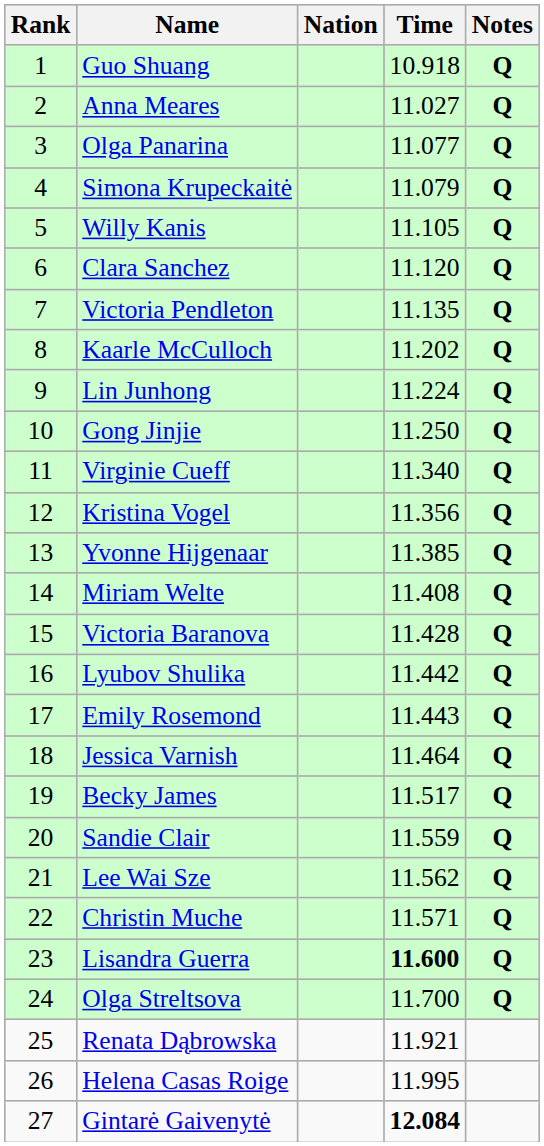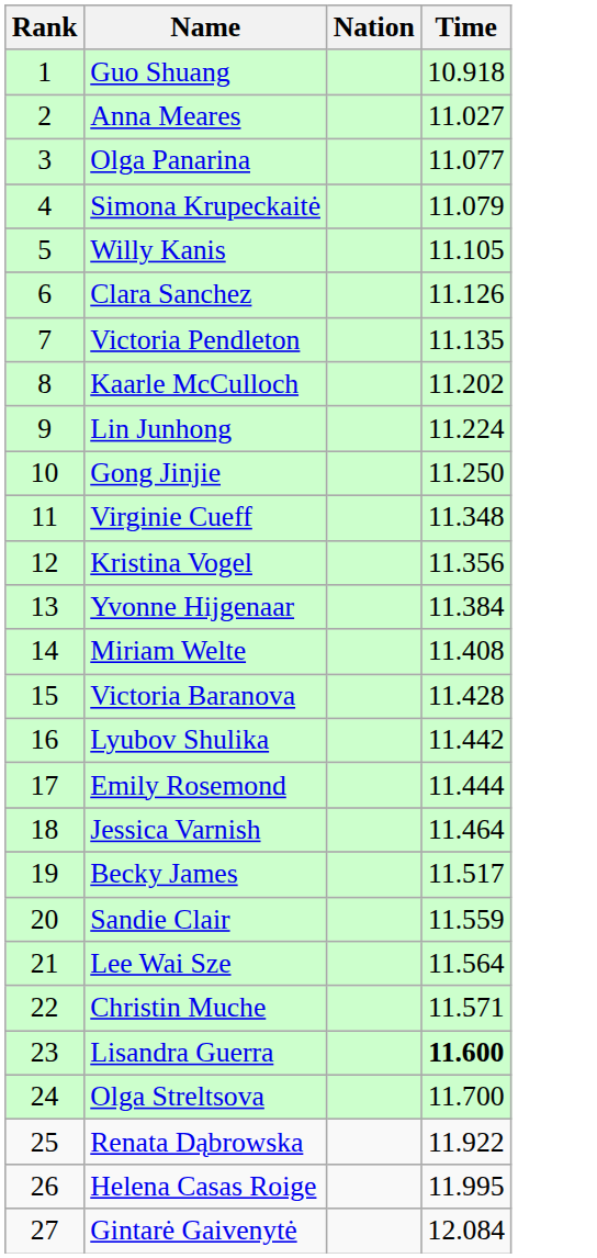- column: Notes | Q | Q | Q | Q | Q | Q | Q | Q | Q | Q | Q | Q | Q | Q | Q | Q | Q | Q | Q | Q | Q | Q | Q | Q
Clara Sanchez | Time: 11.120 -> 11.126
Virginie Cueff | Time: 11.340 -> 11.348
Yvonne Hijgenaar | Time: 11.385 -> 11.384
Emily Rosemond | Time: 11.443 -> 11.444
Lee Wai Sze | Time: 11.562 -> 11.564
Renata Dąbrowska | Time: 11.921 -> 11.922
Gintarė Gaivenytė | Time: bold -> normal
